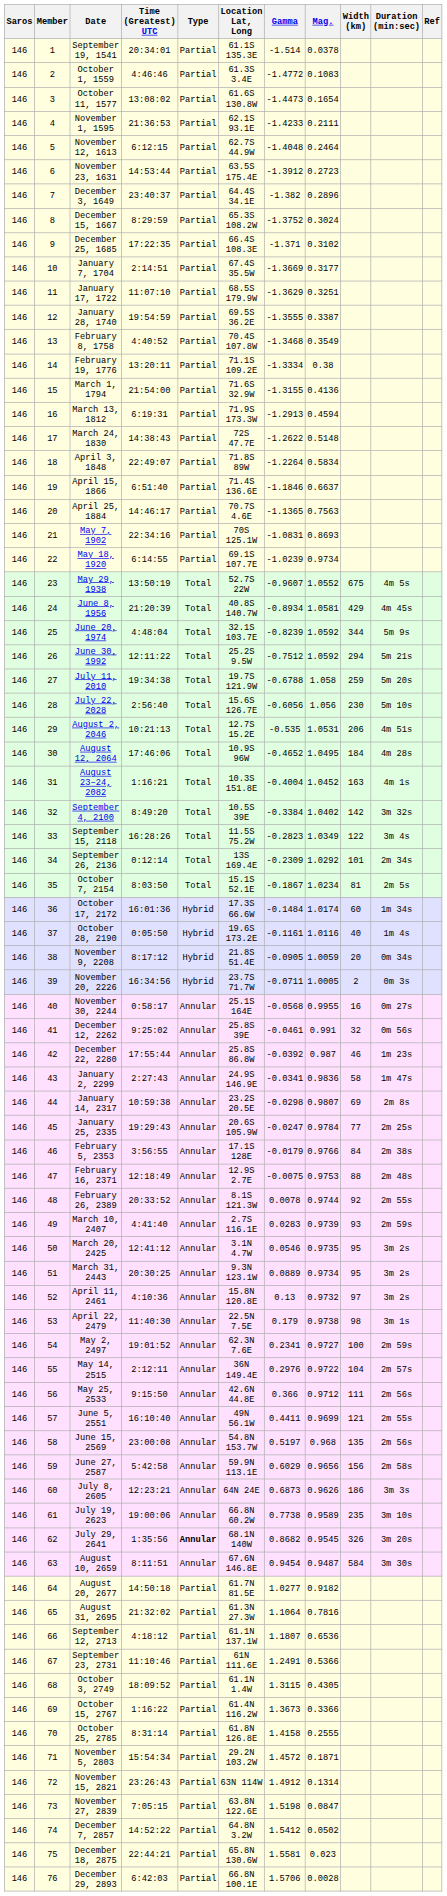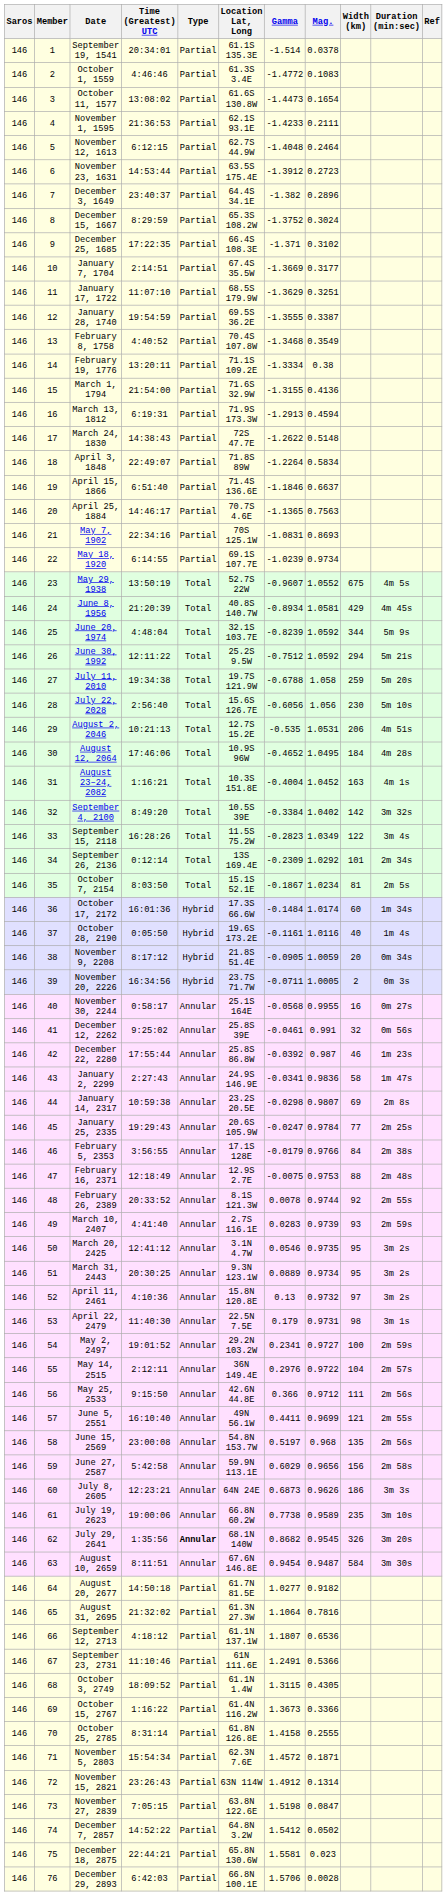April 22, 2479 | Mag.: 0.9738 -> 0.9731
May 2, 2497 | Location Lat, Long: 62.3N 7.6E -> 29.2N 103.2W
November 5, 2803 | Location Lat, Long: 29.2N 103.2W -> 62.3N 7.6E
